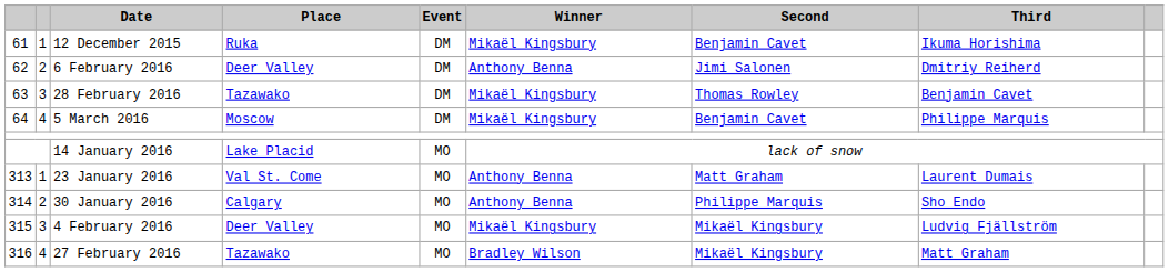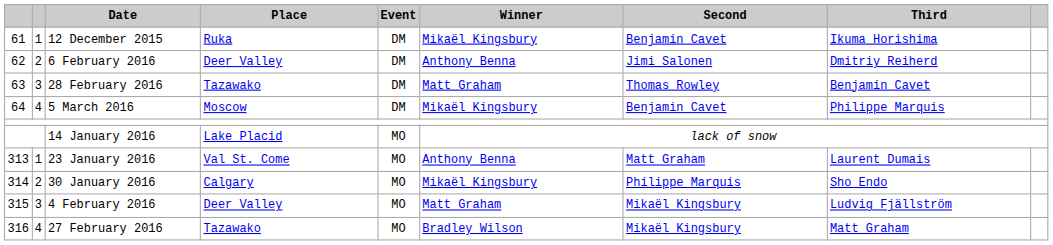28 February 2016 | Winner: Mikaël Kingsbury -> Matt Graham
30 January 2016 | Winner: Anthony Benna -> Mikaël Kingsbury
4 February 2016 | Winner: Mikaël Kingsbury -> Matt Graham
